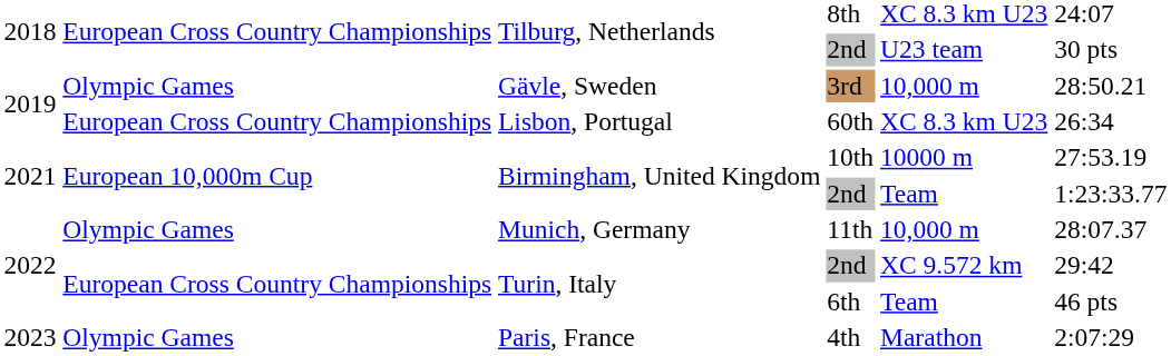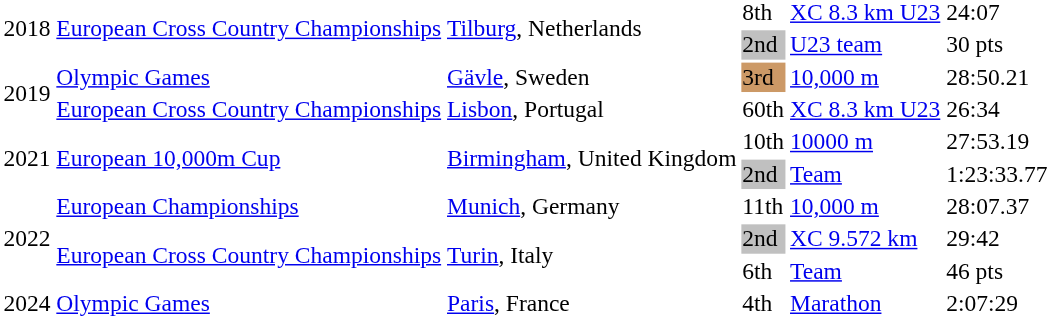Munich, Germany | column 2: Olympic Games -> European Championships
Paris, France | column 1: 2023 -> 2024
